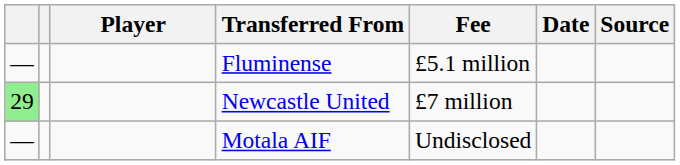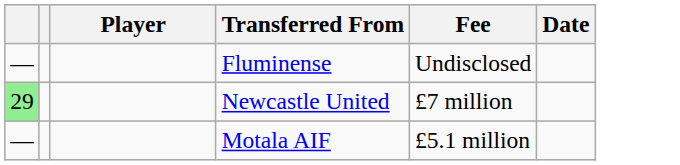- column: Source
Fluminense | Fee: £5.1 million -> Undisclosed
Motala AIF | Fee: Undisclosed -> £5.1 million
